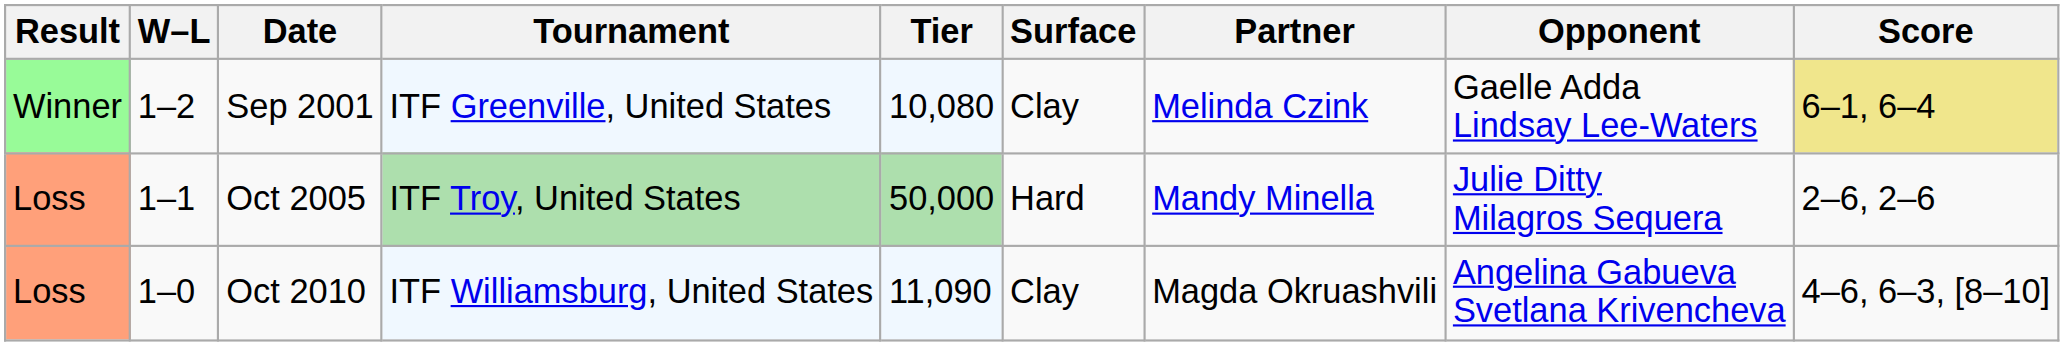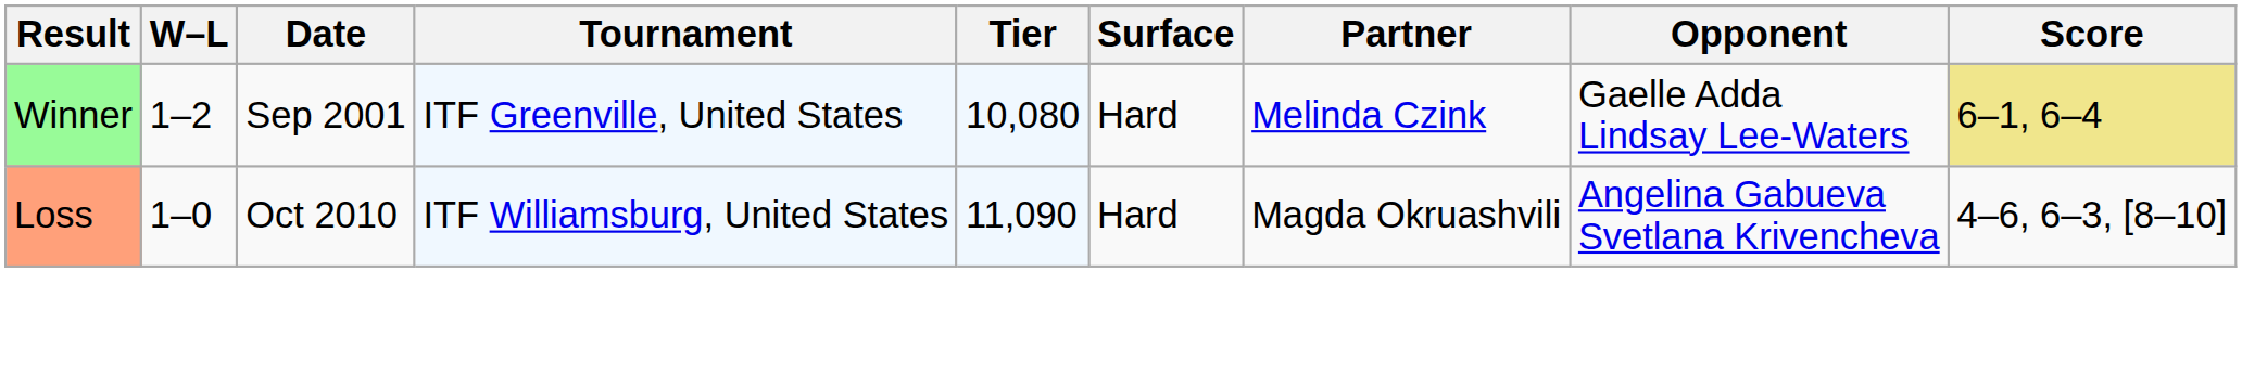Sep 2001 | Surface: Clay -> Hard
- row: Loss | 1–1 | Oct 2005 | ITF Troy, United States | 50,000 | Hard | Mandy Minella | Julie Ditty Milagros Sequera | 2–6, 2–6
Oct 2010 | Surface: Clay -> Hard
